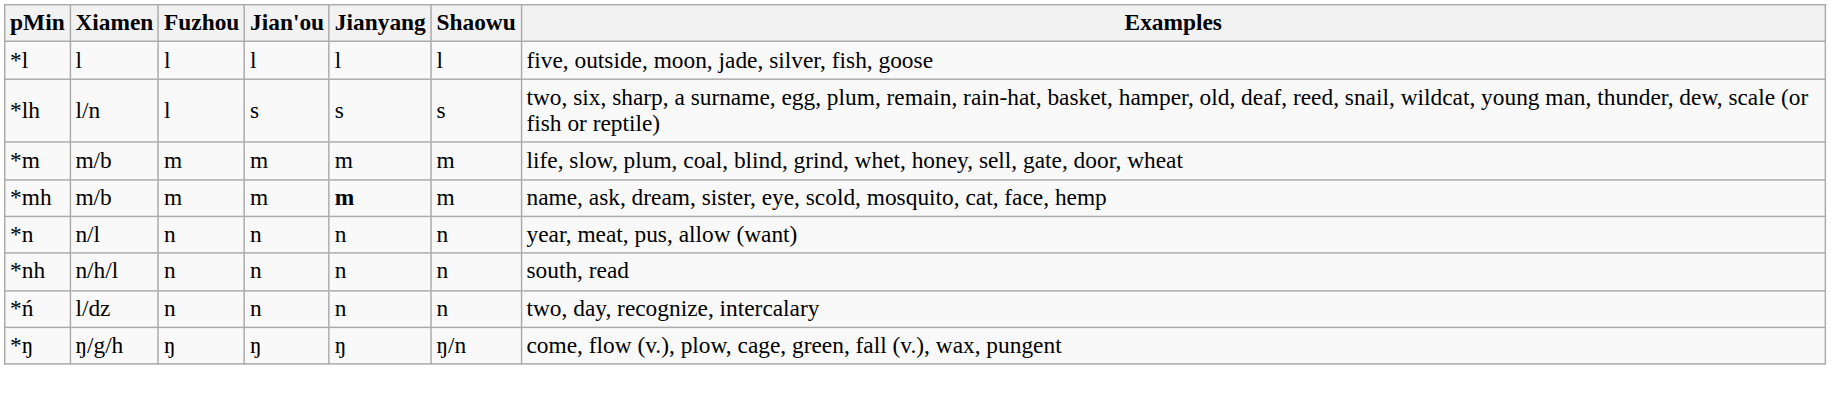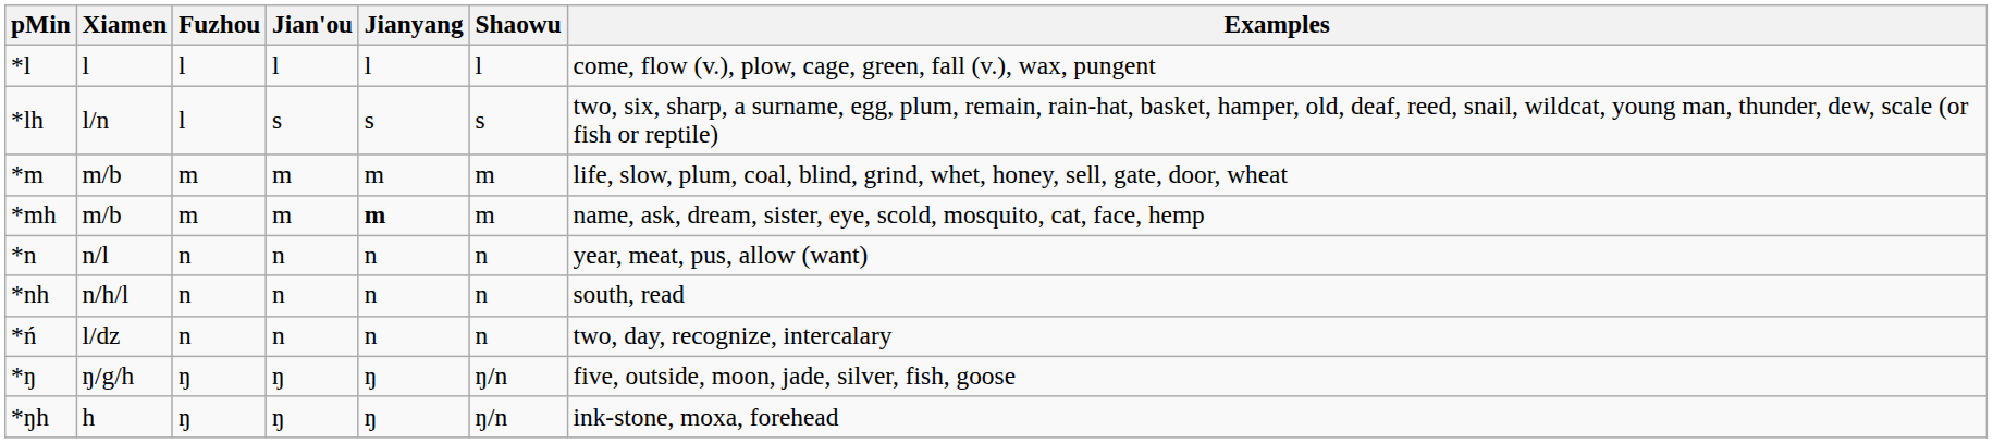*l | Examples: five, outside, moon, jade, silver, fish, goose -> come, flow (v.), plow, cage, green, fall (v.), wax, pungent
*ŋ | Examples: come, flow (v.), plow, cage, green, fall (v.), wax, pungent -> five, outside, moon, jade, silver, fish, goose
+ row: *ŋh | h | ŋ | ŋ | ŋ | ŋ/n | ink-stone, moxa, forehead
